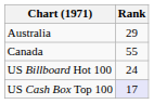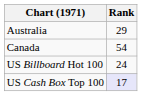Canada | Rank: 55 -> 54
